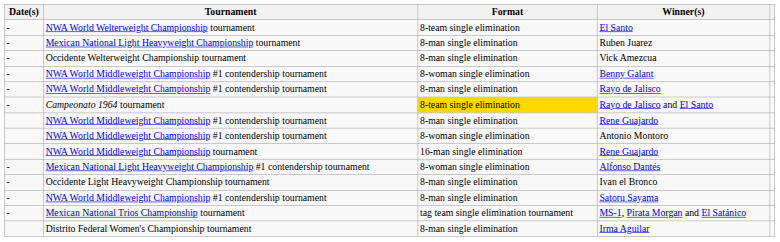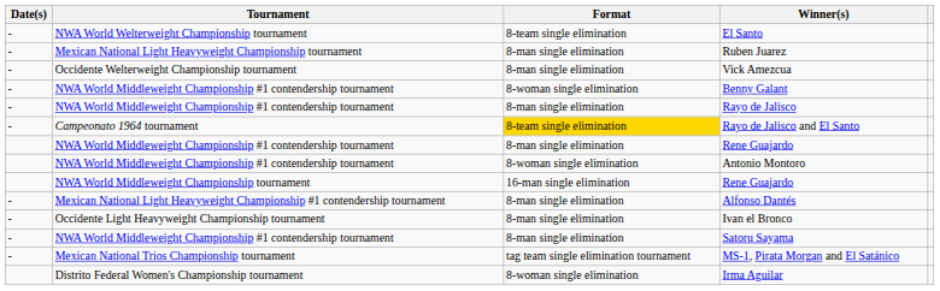Alfonso Dantés | Format: 8-woman single elimination -> 8-man single elimination
Irma Aguilar | Format: 8-man single elimination -> 8-woman single elimination
